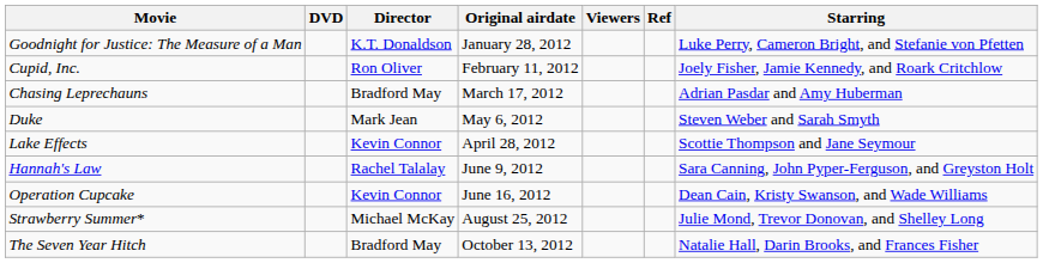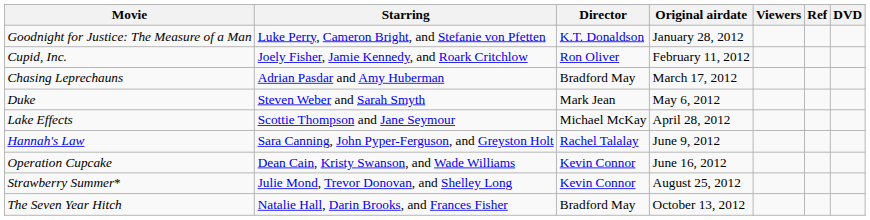columns swapped: Starring <-> DVD
Lake Effects | Director: Kevin Connor -> Michael McKay
Strawberry Summer* | Director: Michael McKay -> Kevin Connor
